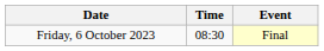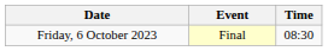columns swapped: Time <-> Event
